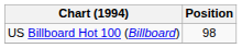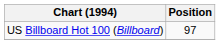US Billboard Hot 100 (Billboard) | Position: 98 -> 97
